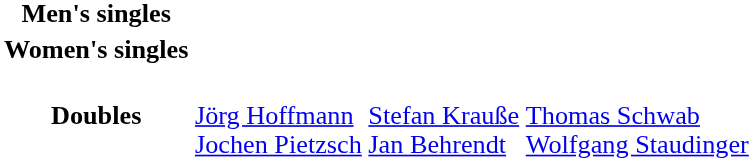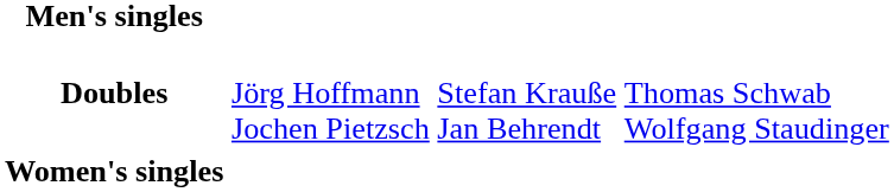rows swapped: Women's singles <-> Doubles
